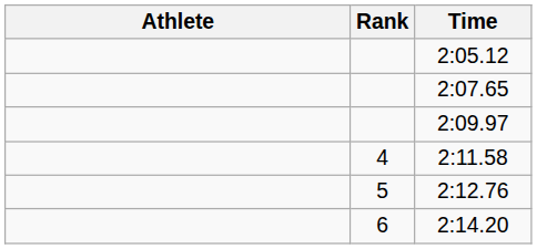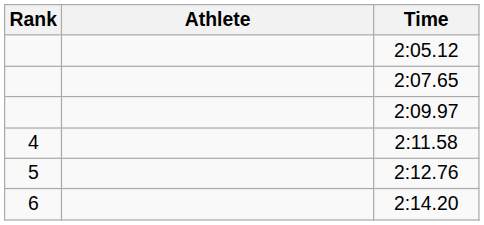columns swapped: Rank <-> Athlete
